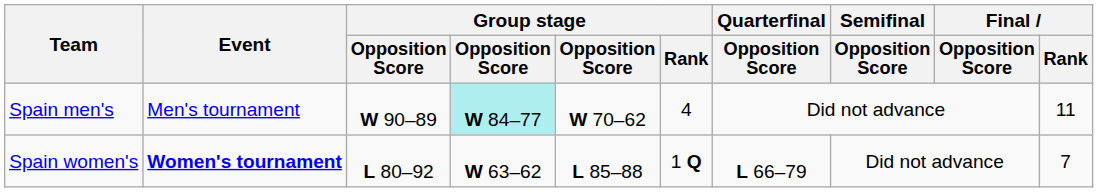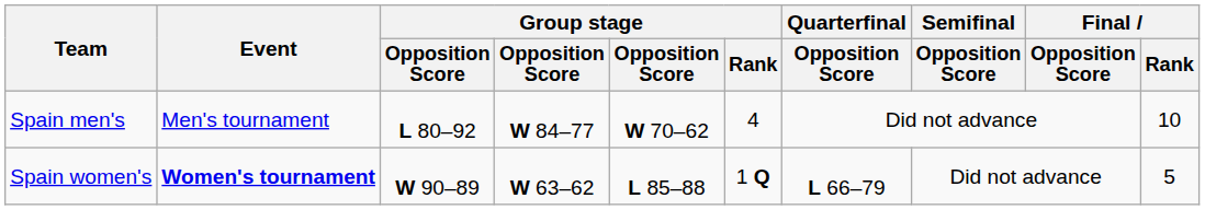Spain men's | column 3: W 90–89 -> L 80–92
Spain men's | column 4: paleturquoise background -> no background
Spain men's | Final / Rank: 11 -> 10
Spain women's | column 3: L 80–92 -> W 90–89
Spain women's | Final / Rank: 7 -> 5
